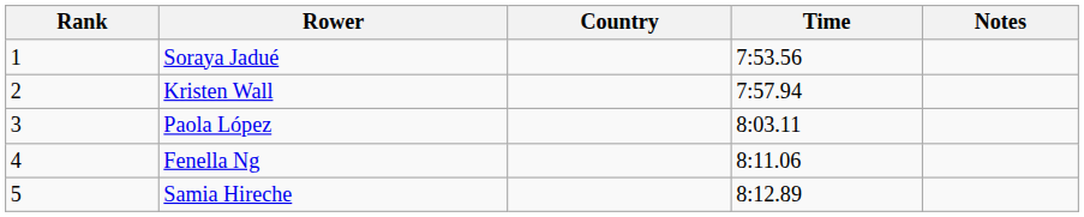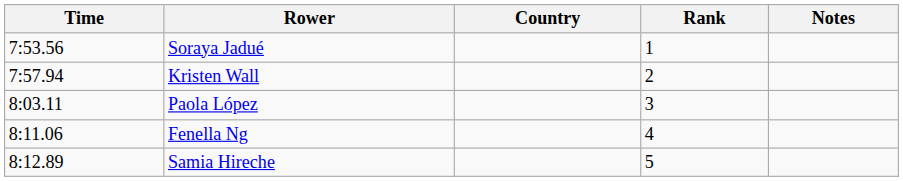columns swapped: Rank <-> Time
